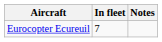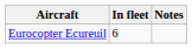Eurocopter Ecureuil | In fleet: 7 -> 6
